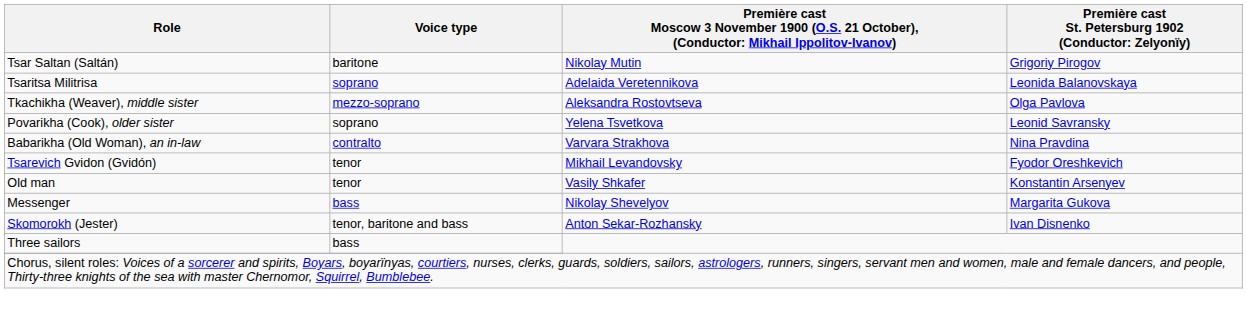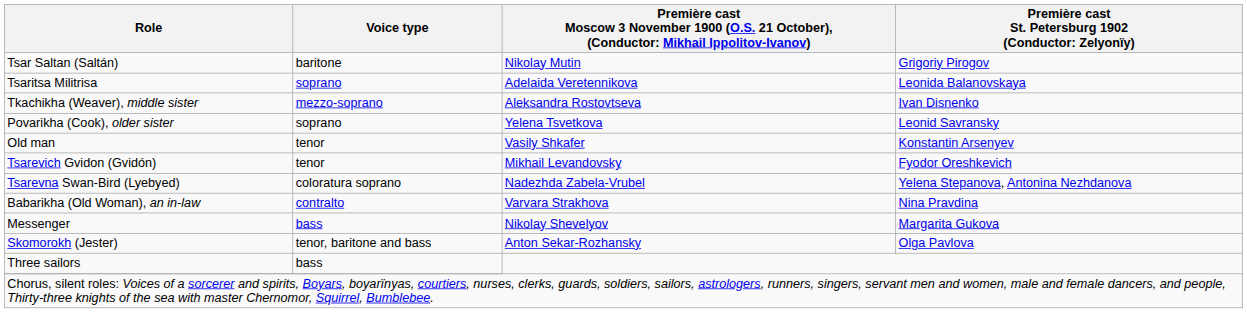Tkachikha (Weaver), middle sister | column 4: Olga Pavlova -> Ivan Disnenko
rows swapped: Babarikha (Old Woman), an in-law <-> Old man
+ row: Tsarevna Swan-Bird (Lyebyed) | coloratura soprano | Nadezhda Zabela-Vrubel | Yelena Stepanova, Antonina Nezhdanova
Skomorokh (Jester) | column 4: Ivan Disnenko -> Olga Pavlova
